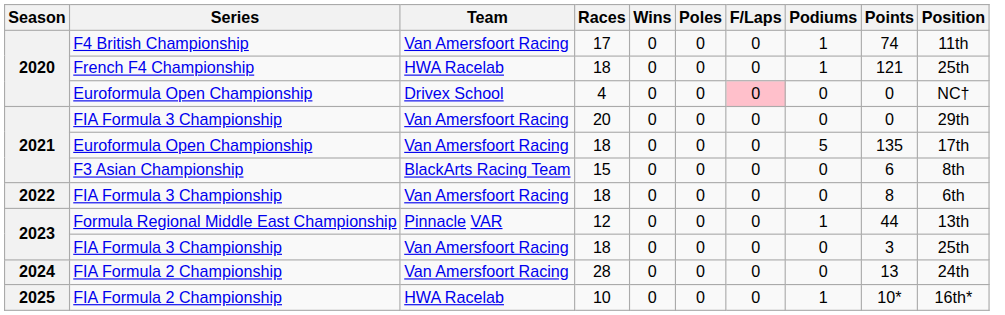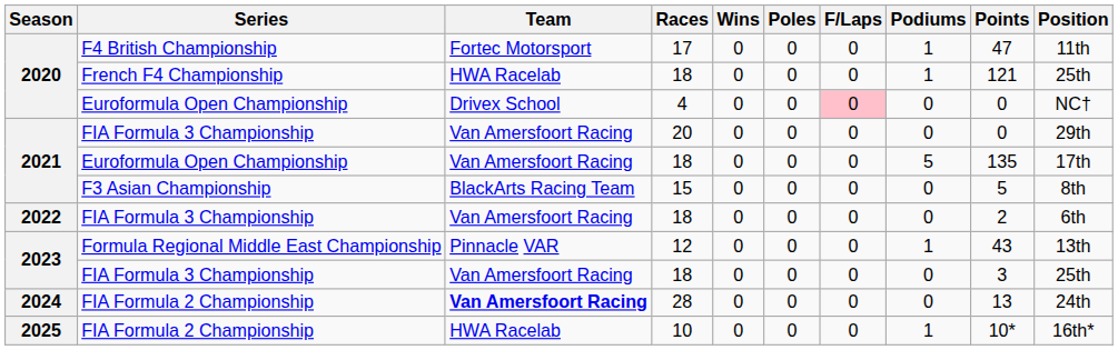17 | Team: Van Amersfoort Racing -> Fortec Motorsport
17 | Points: 74 -> 47
15 | Points: 6 -> 5
2022 / 18 | Points: 8 -> 2
12 | Points: 44 -> 43
28 | Team: normal -> bold
